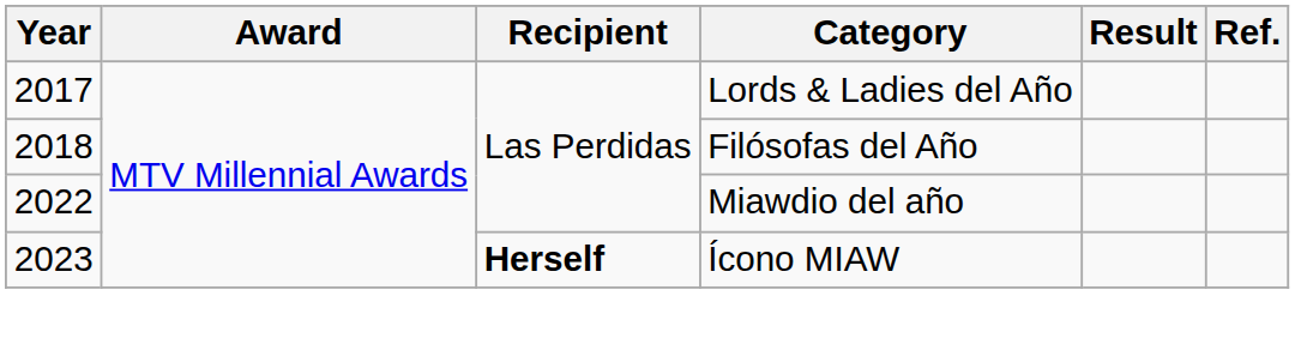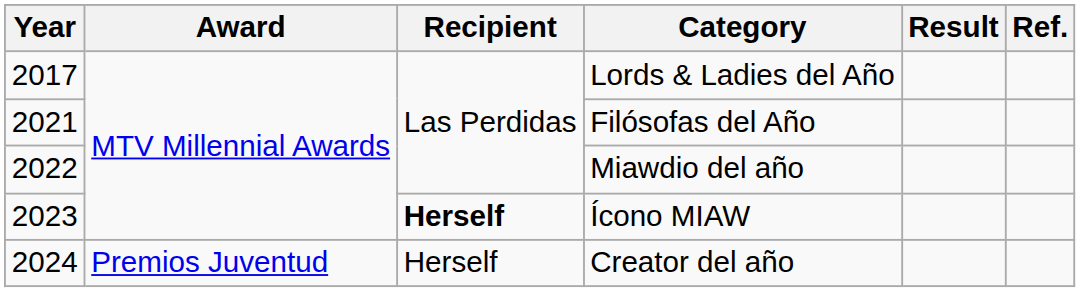Filósofas del Año | Year: 2018 -> 2021
+ row: 2024 | Premios Juventud | Herself | Creator del año
